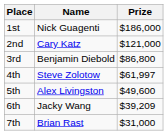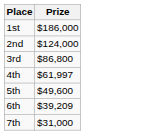- column: Name | Nick Guagenti | Cary Katz | Benjamin Diebold | Steve Zolotow | Alex Livingston | Jacky Wang | Brian Rast
2nd | Prize: $121,000 -> $124,000
